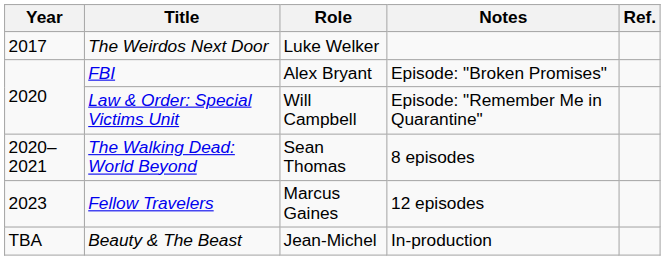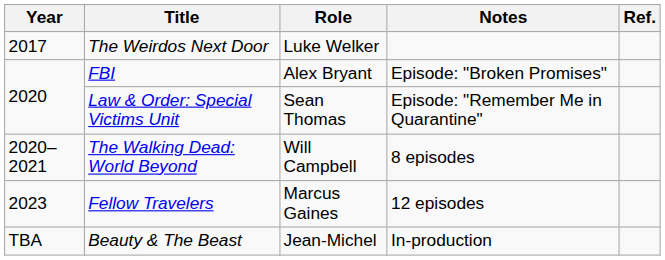Law & Order: Special Victims Unit | Role: Will Campbell -> Sean Thomas
The Walking Dead: World Beyond | Role: Sean Thomas -> Will Campbell
